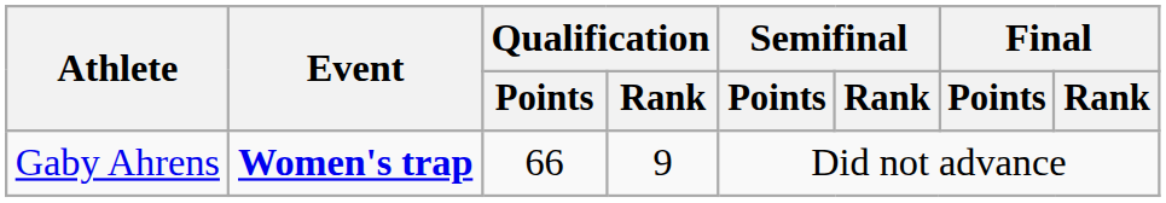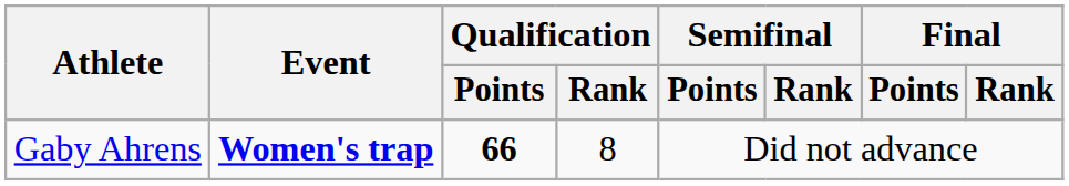Gaby Ahrens | Qualification / Points: normal -> bold
Gaby Ahrens | Qualification / Rank: 9 -> 8
